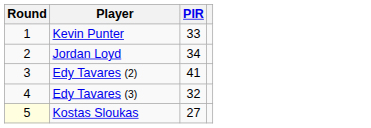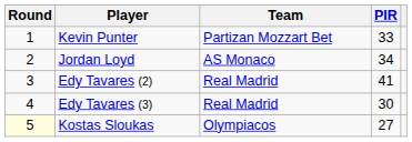+ column: Team | Partizan Mozzart Bet | AS Monaco | Real Madrid | Real Madrid | Olympiacos
Edy Tavares (3) | PIR: 32 -> 30
